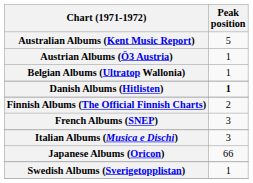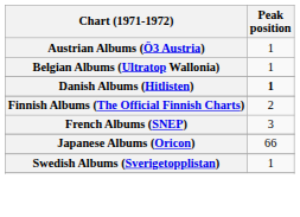- row: Australian Albums (Kent Music Report) | 5
- row: Italian Albums (Musica e Dischi) | 3
